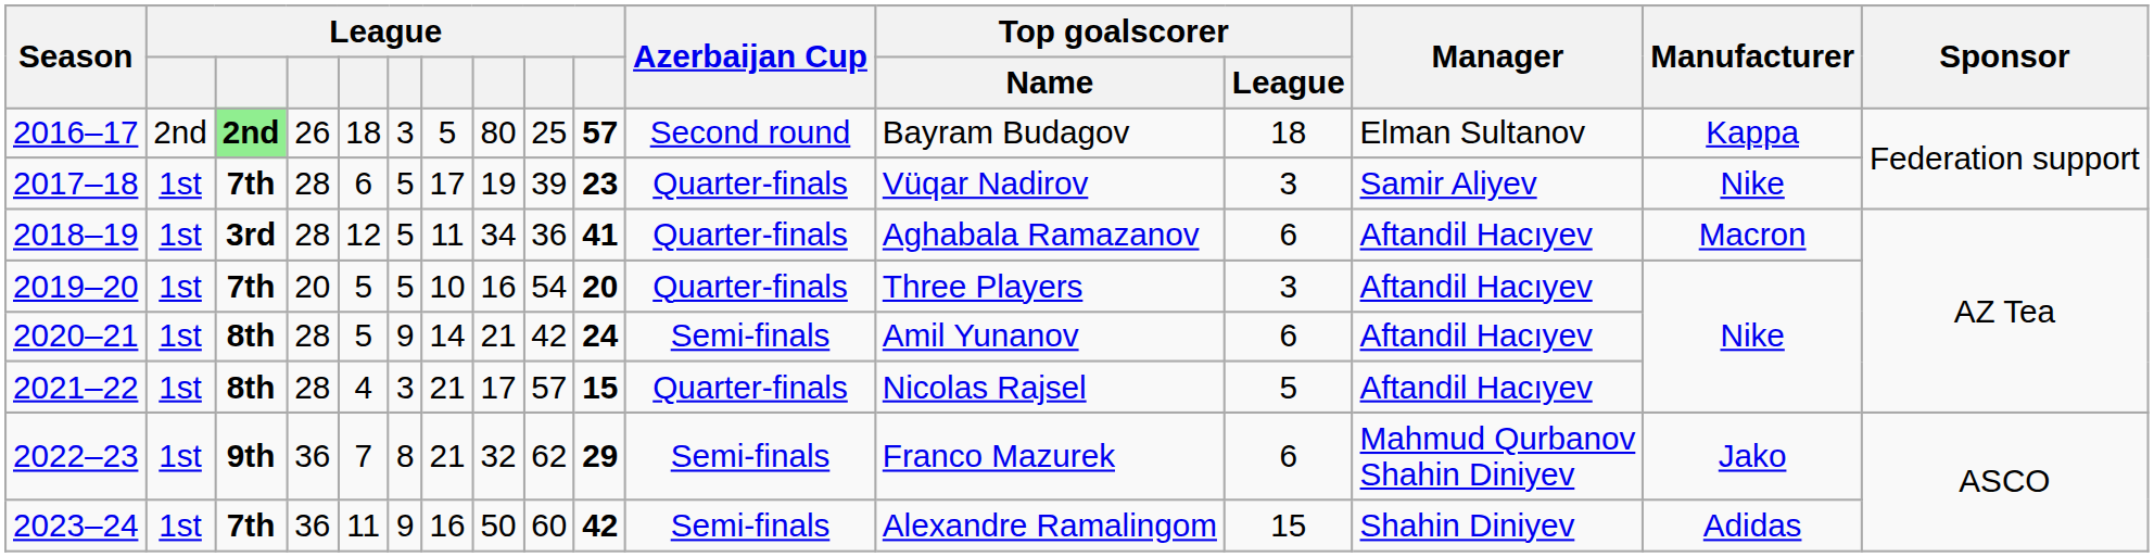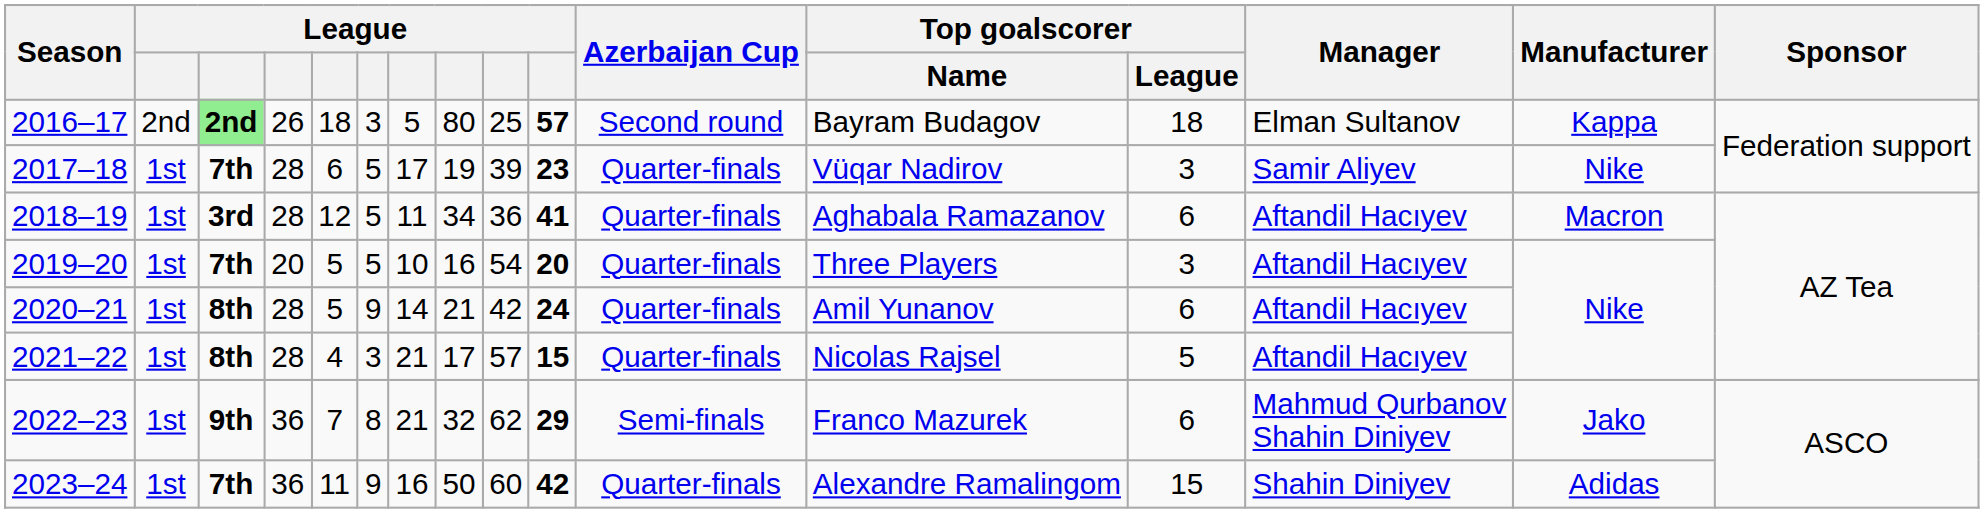2020–21 | Azerbaijan Cup: Semi-finals -> Quarter-finals
2023–24 | Azerbaijan Cup: Semi-finals -> Quarter-finals
